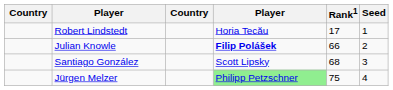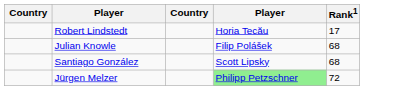- column: Seed | 1 | 2 | 3 | 4
Julian Knowle | column 4: bold -> normal
Julian Knowle | Rank1: 66 -> 68
Jürgen Melzer | Rank1: 75 -> 72
